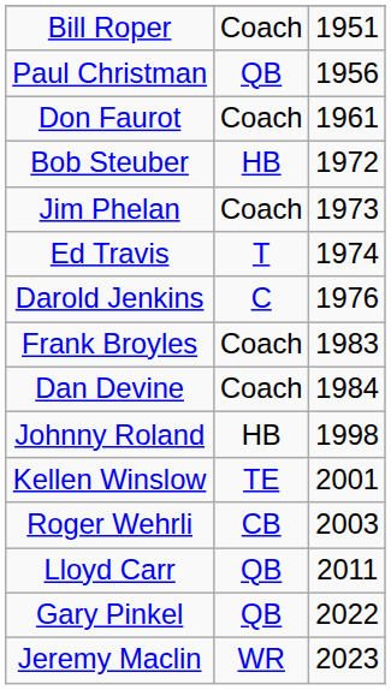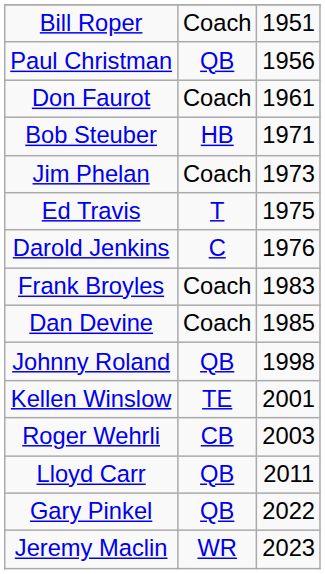Bob Steuber | column 3: 1972 -> 1971
Ed Travis | column 3: 1974 -> 1975
Dan Devine | column 3: 1984 -> 1985
Johnny Roland | column 2: HB -> QB
